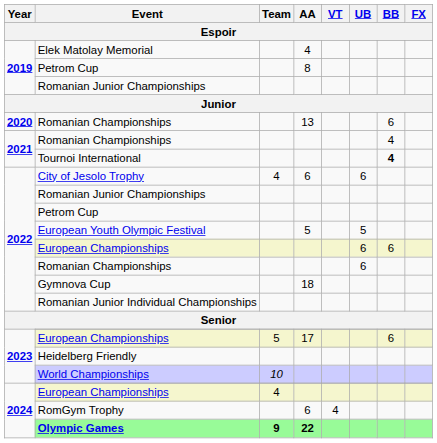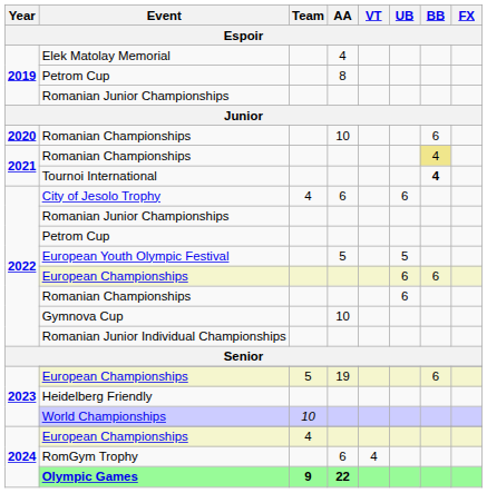2020 / Romanian Championships | AA: 13 -> 10
2021 / Romanian Championships | BB: no background -> khaki background
Gymnova Cup | AA: 18 -> 10
2023 / European Championships | AA: 17 -> 19
